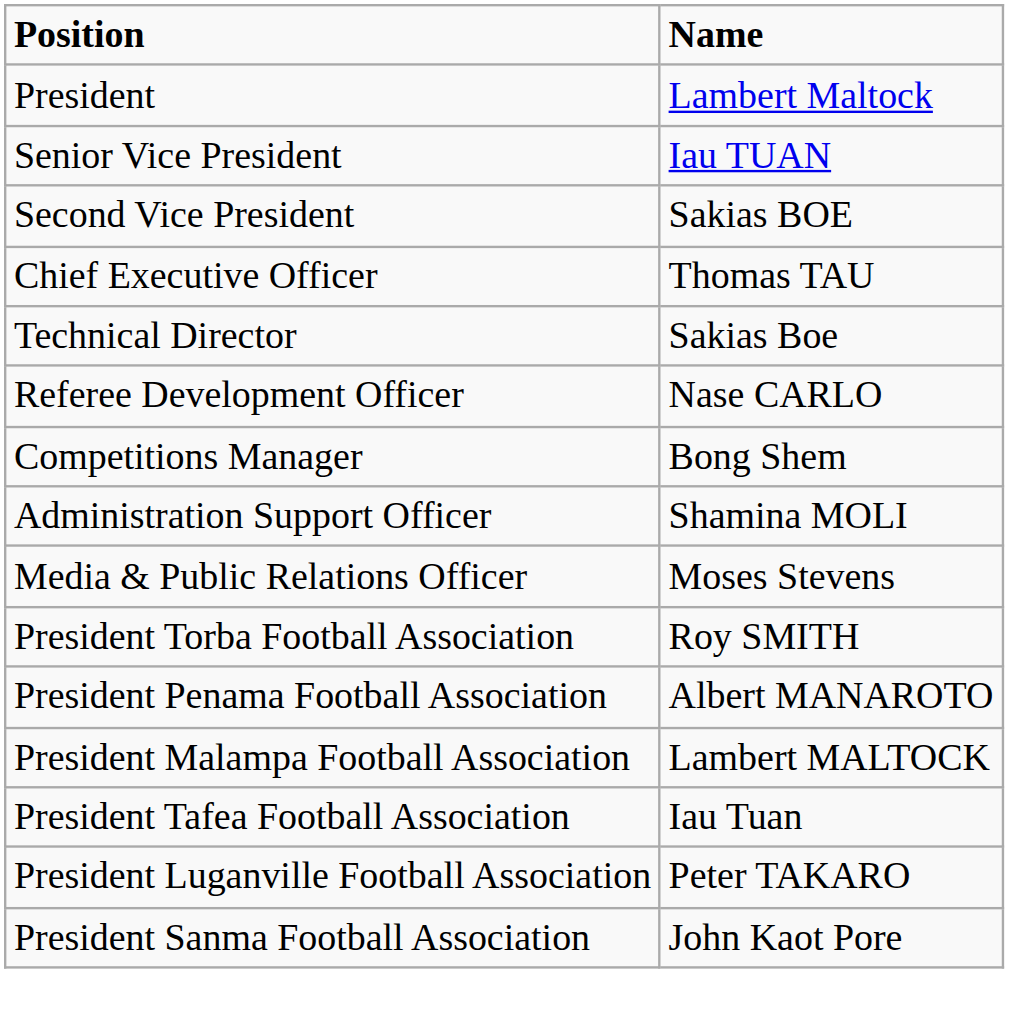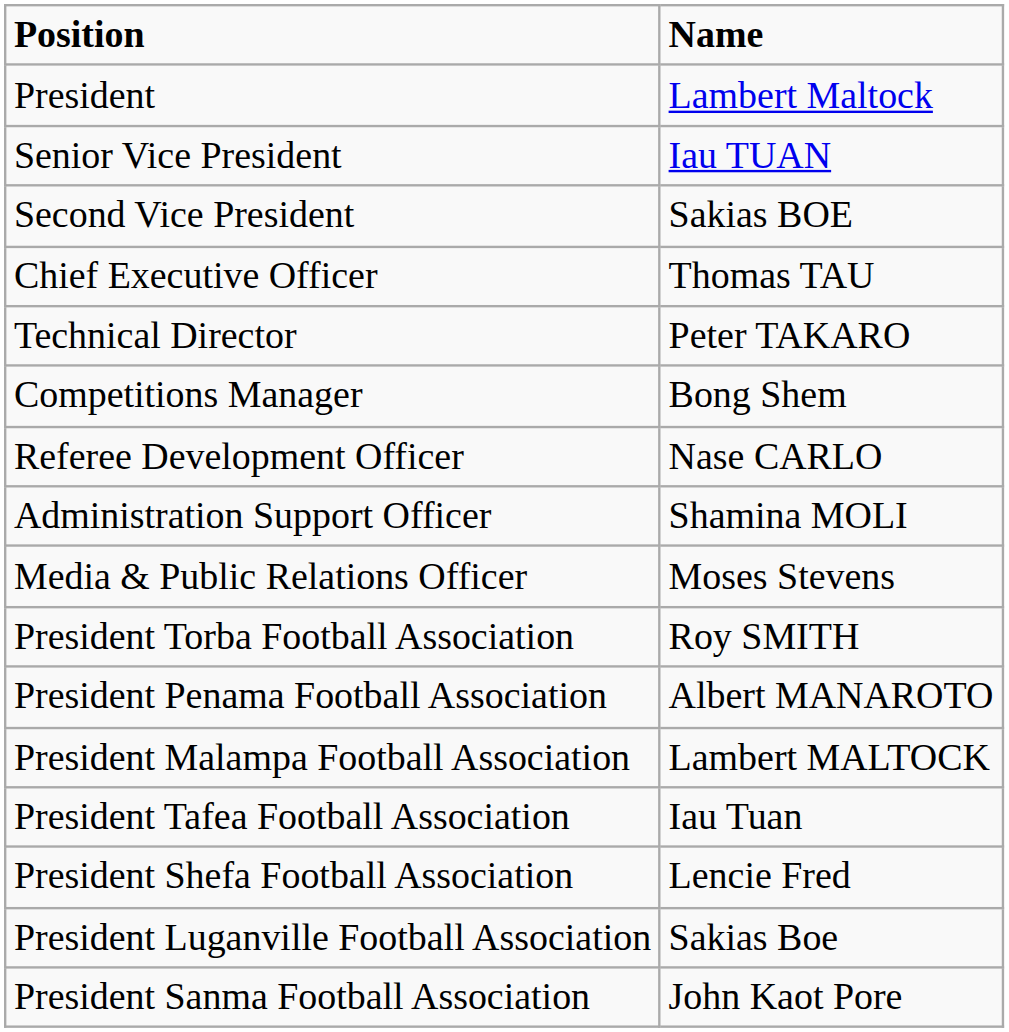Technical Director | Name: Sakias Boe -> Peter TAKARO
rows swapped: Competitions Manager <-> Referee Development Officer
+ row: President Shefa Football Association | Lencie Fred
President Luganville Football Association | Name: Peter TAKARO -> Sakias Boe
